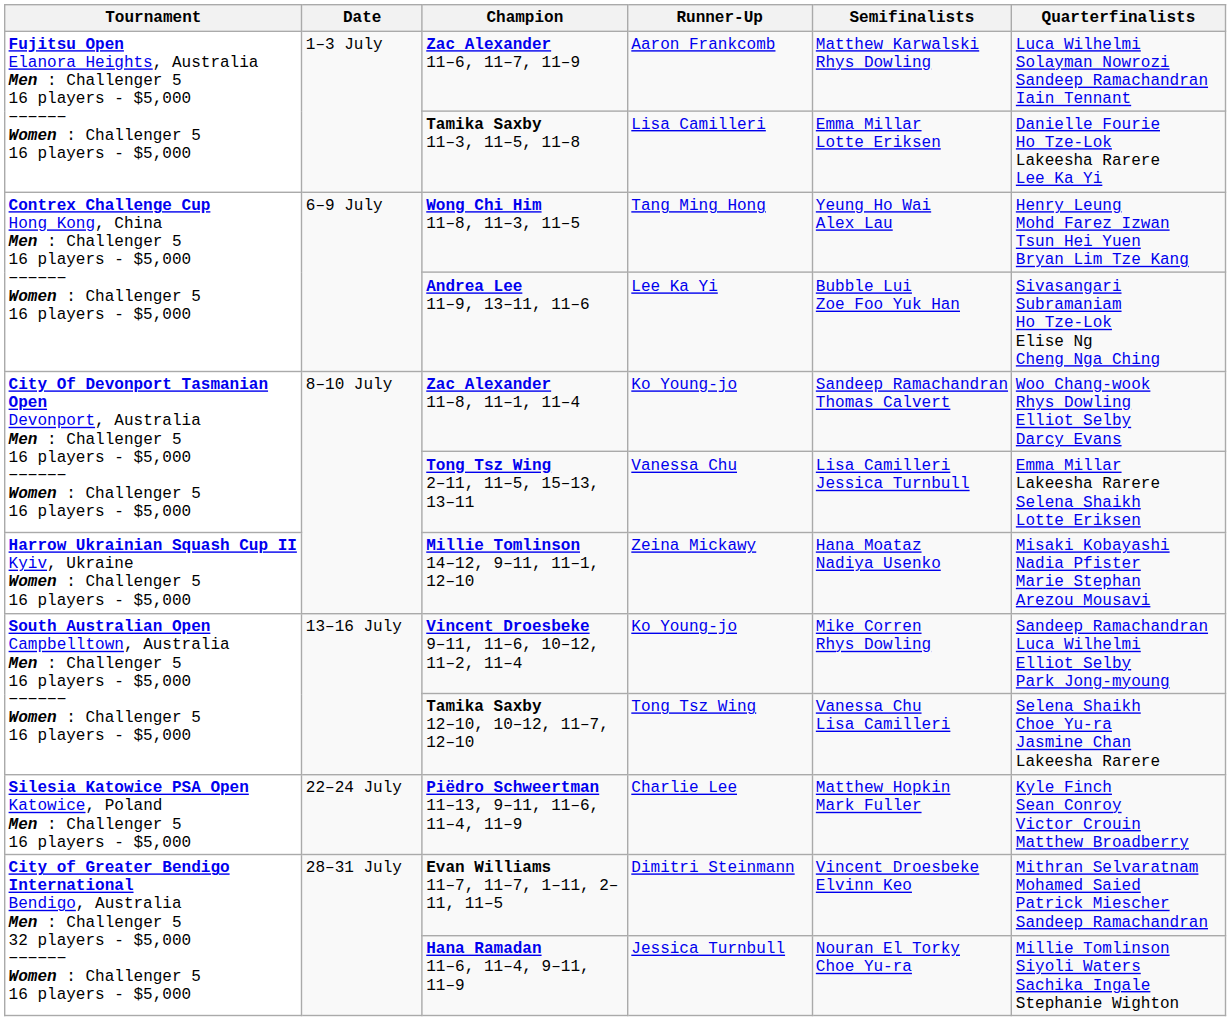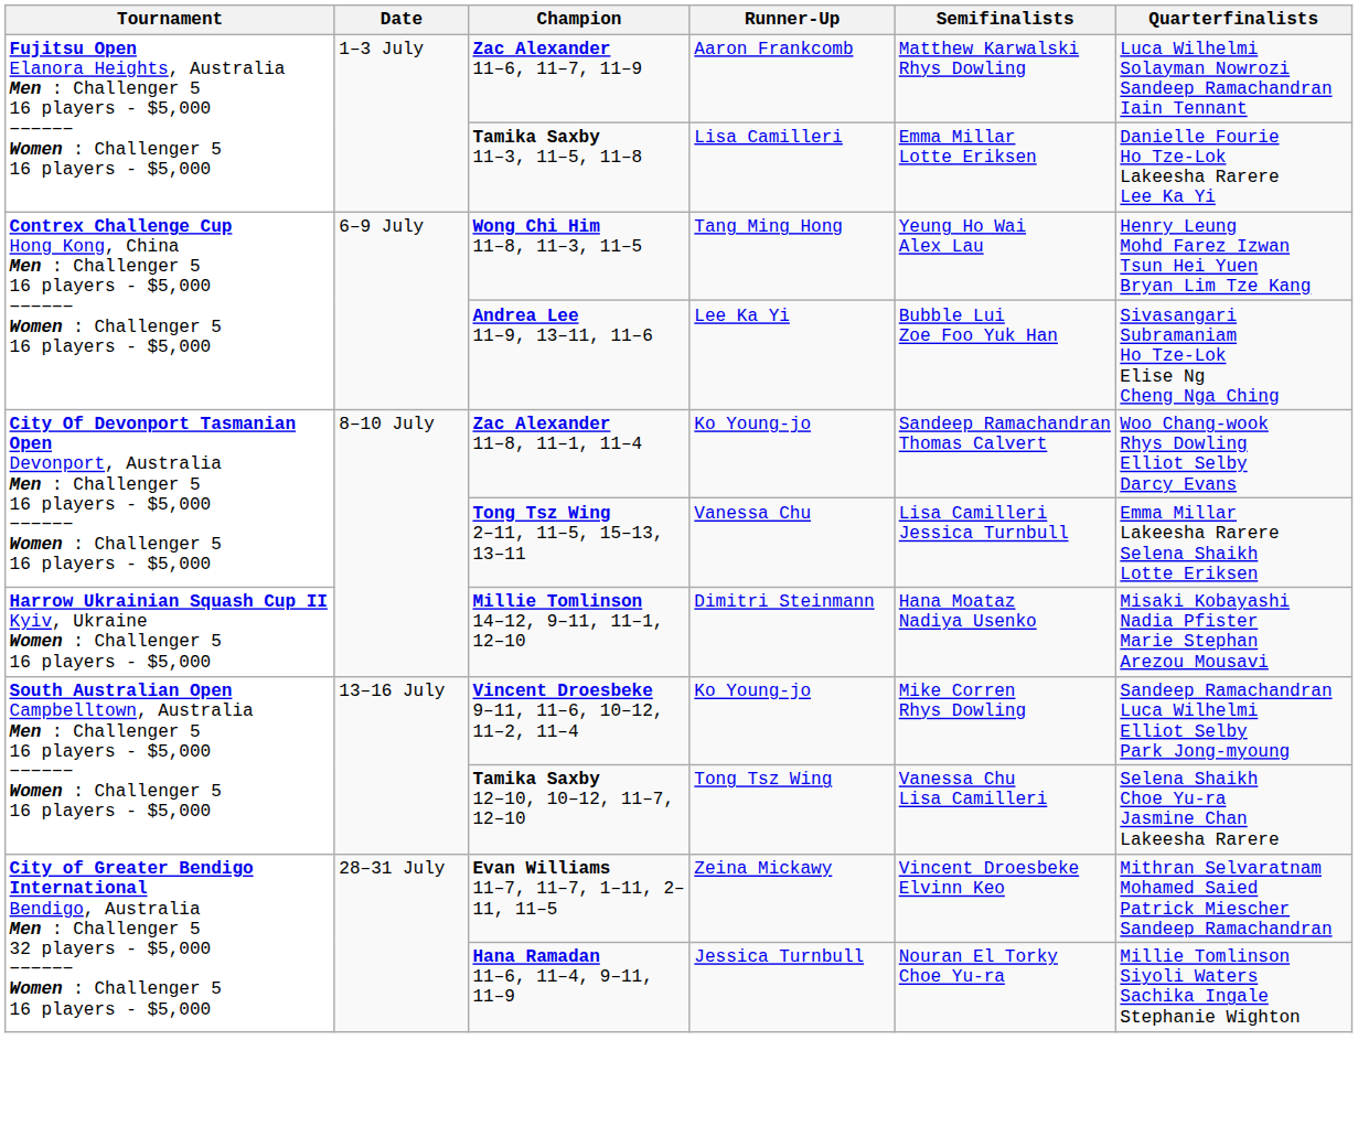Millie Tomlinson 14–12, 9–11, 11–1, 12–10 | Runner-Up: Zeina Mickawy -> Dimitri Steinmann
- row: Silesia Katowice PSA Open Katowice, Poland Men : Challenger 5 16 players - $5,000 | 22–24 July | Piëdro Schweertman 11–13, 9–11, 11–6, 11–4, 11–9 | Charlie Lee | Matthew Hopkin Mark Fuller | Kyle Finch Sean Conroy Victor Crouin Matthew Broadberry
Evan Williams 11–7, 11–7, 1–11, 2–11, 11–5 | Runner-Up: Dimitri Steinmann -> Zeina Mickawy
